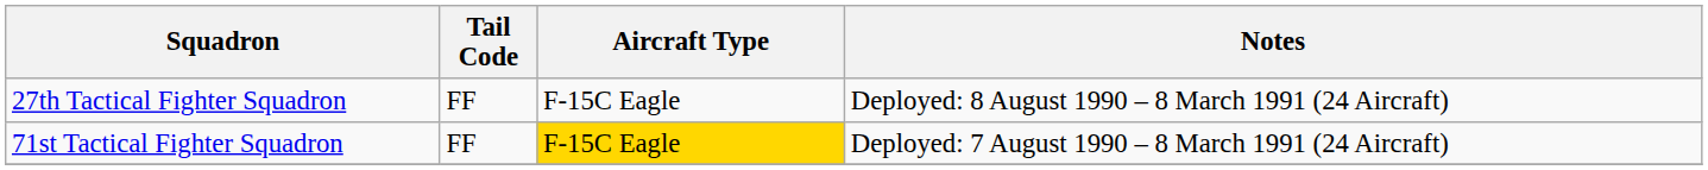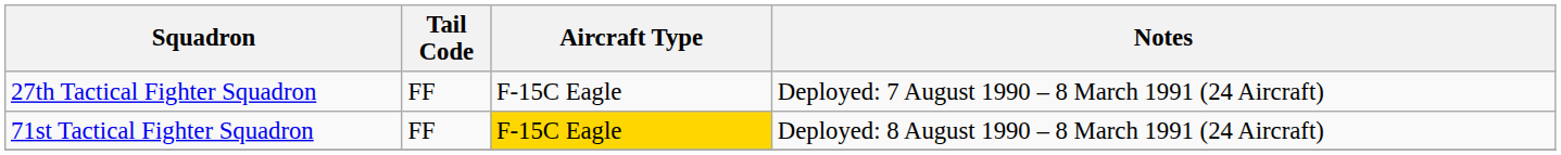27th Tactical Fighter Squadron | Notes: Deployed: 8 August 1990 – 8 March 1991 (24 Aircraft) -> Deployed: 7 August 1990 – 8 March 1991 (24 Aircraft)
71st Tactical Fighter Squadron | Notes: Deployed: 7 August 1990 – 8 March 1991 (24 Aircraft) -> Deployed: 8 August 1990 – 8 March 1991 (24 Aircraft)
